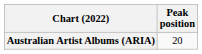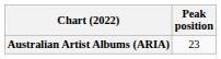Australian Artist Albums (ARIA) | Peak position: 20 -> 23
